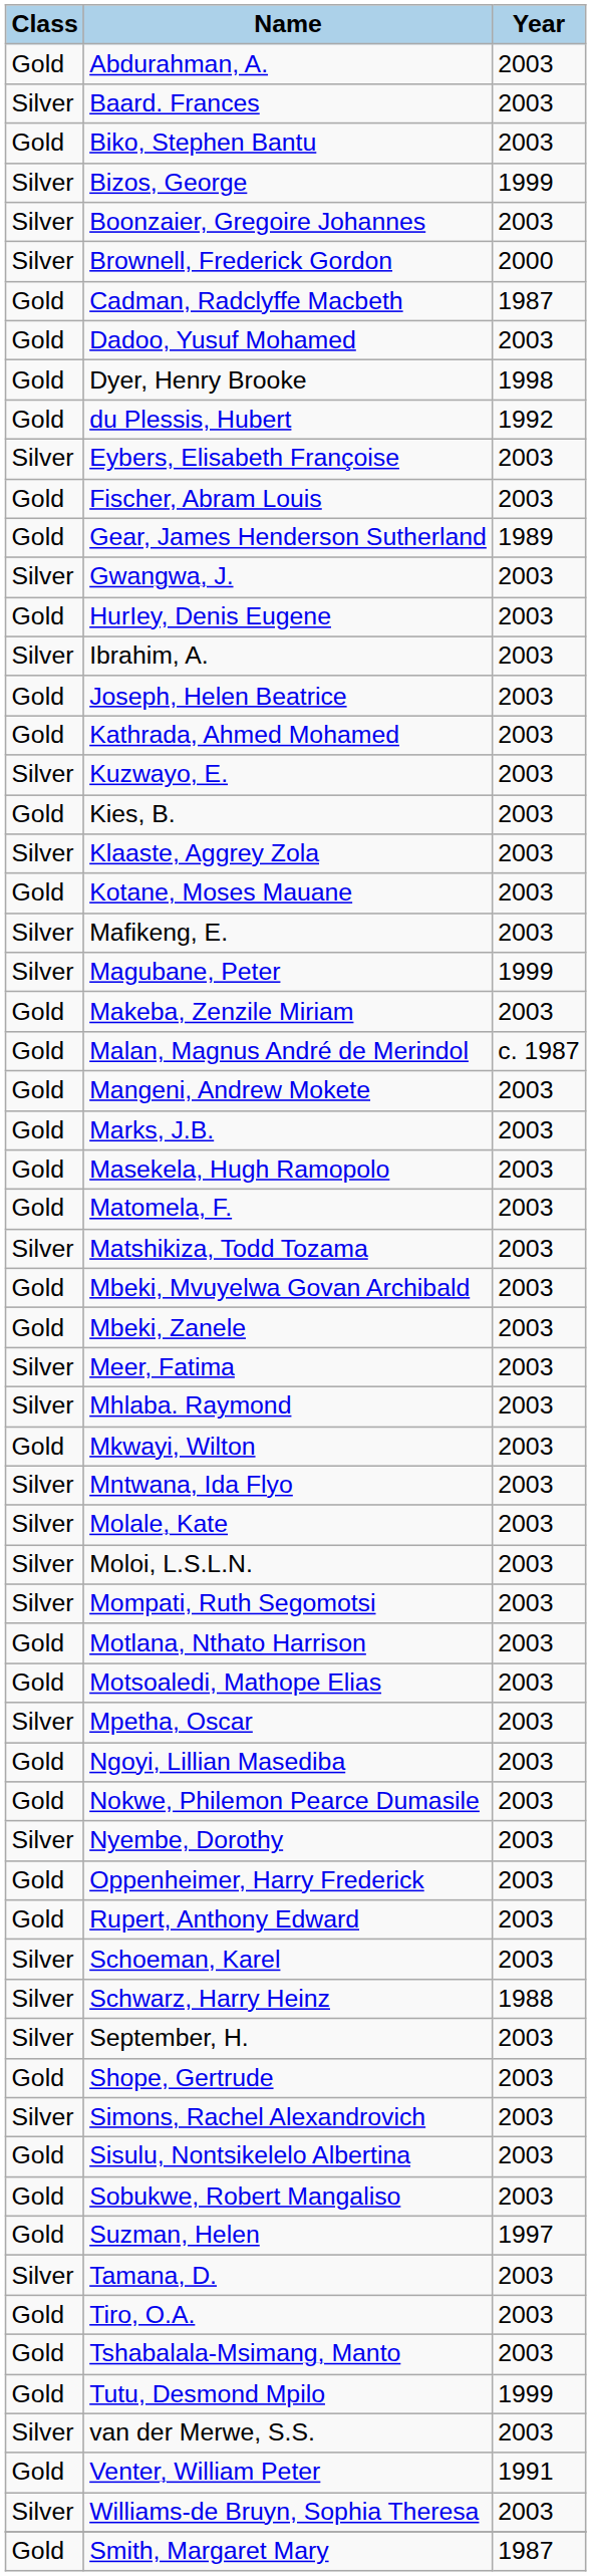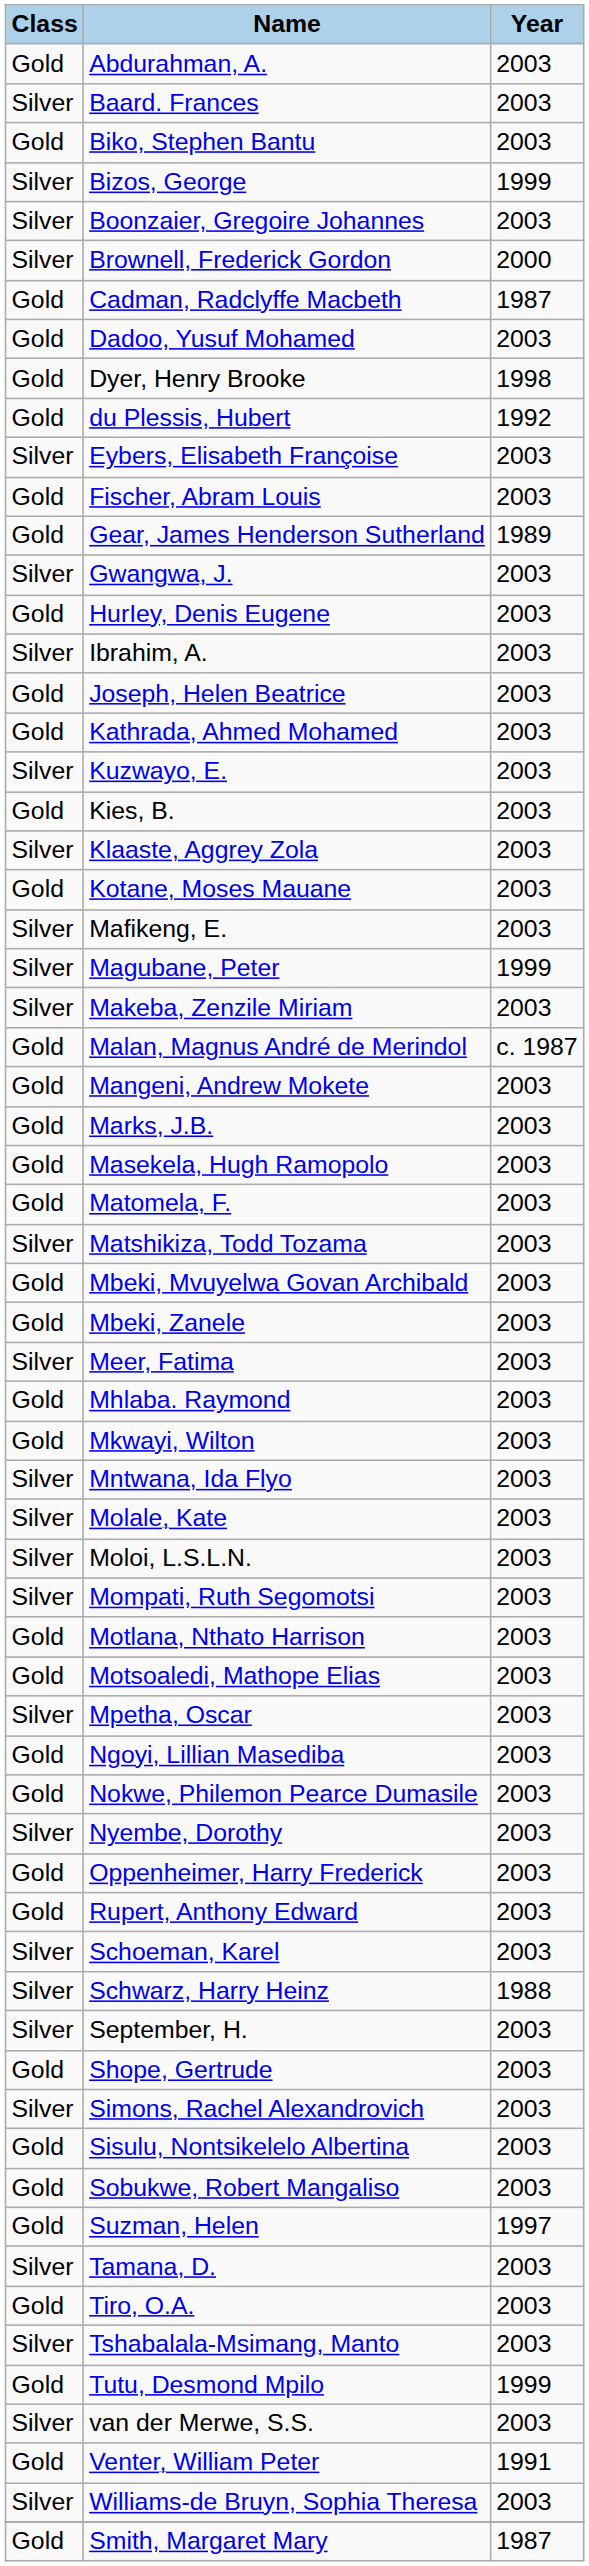Makeba, Zenzile Miriam | Class: Gold -> Silver
Mhlaba. Raymond | Class: Silver -> Gold
Tshabalala-Msimang, Manto | Class: Gold -> Silver
